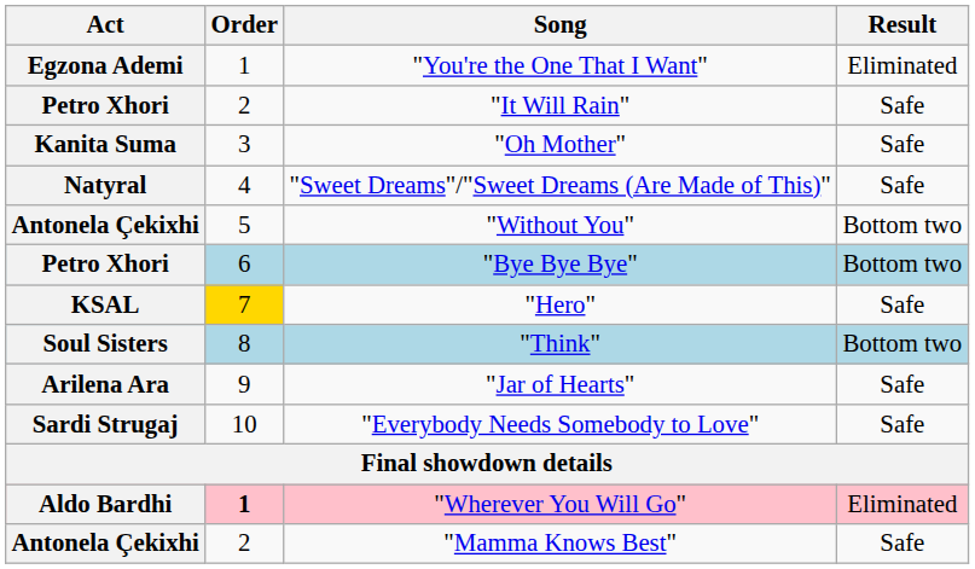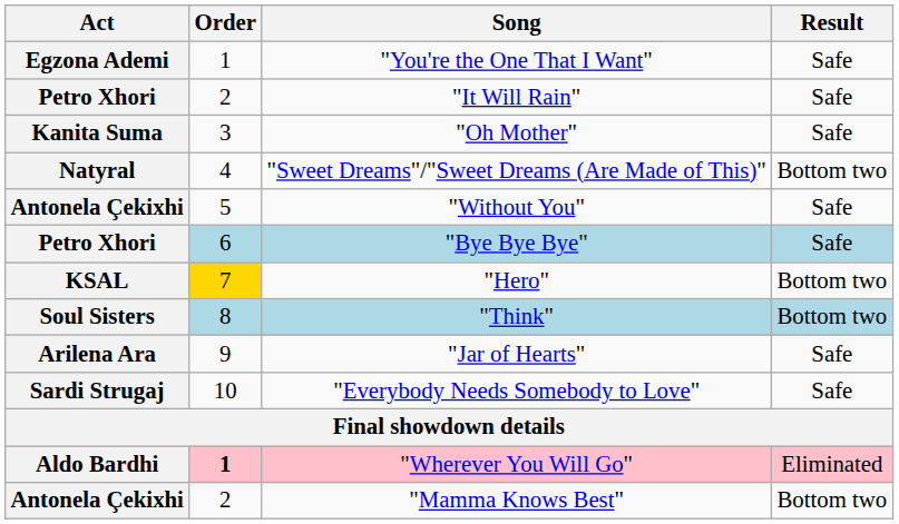"You're the One That I Want" | Result: Eliminated -> Safe
"Sweet Dreams"/"Sweet Dreams (Are Made of This)" | Result: Safe -> Bottom two
"Without You" | Result: Bottom two -> Safe
"Bye Bye Bye" | Result: Bottom two -> Safe
"Hero" | Result: Safe -> Bottom two
"Mamma Knows Best" | Result: Safe -> Bottom two
